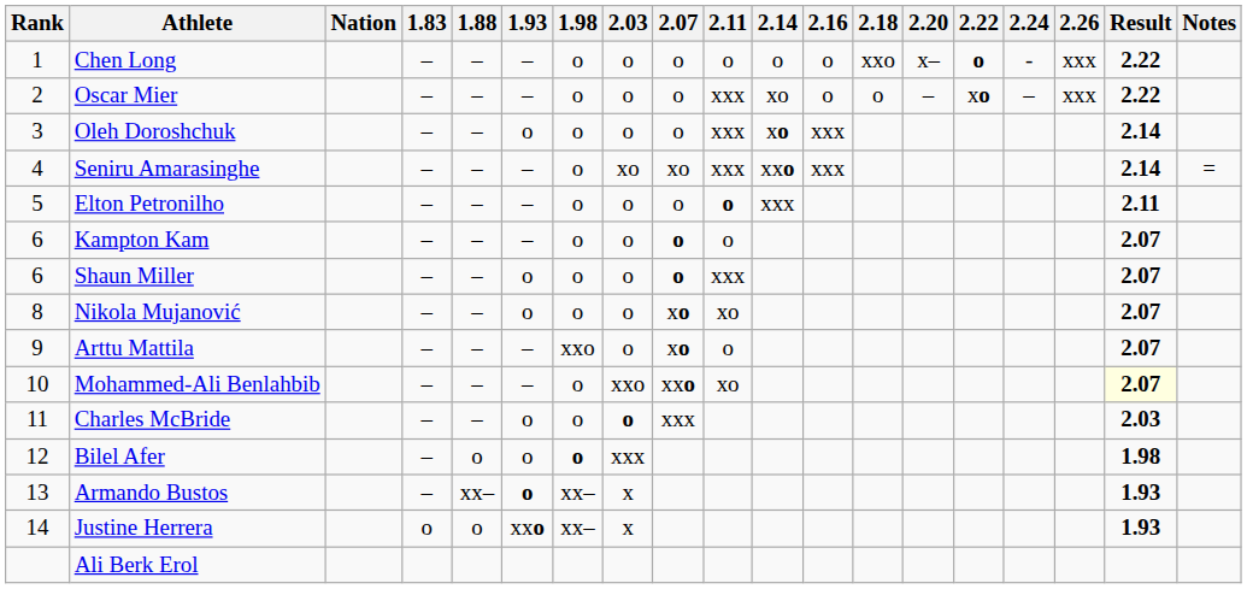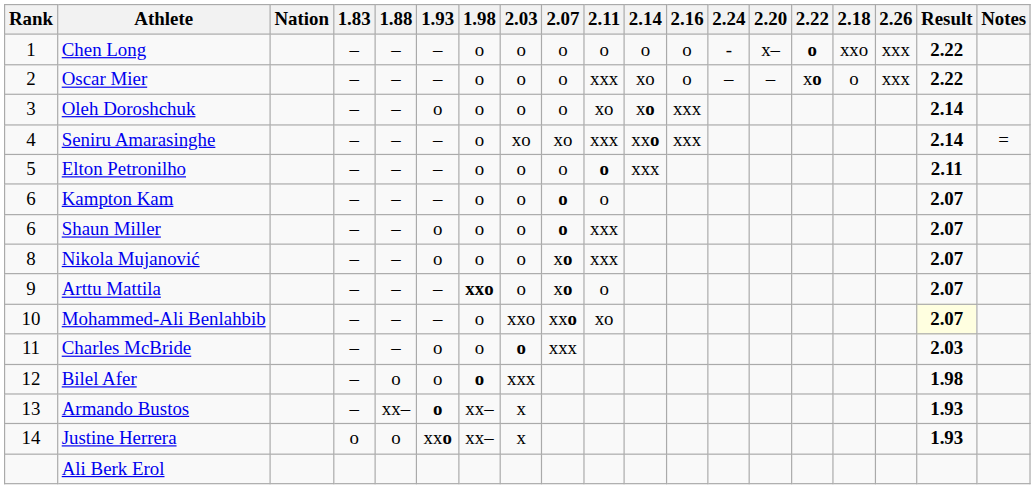columns swapped: 2.18 <-> 2.24
Oleh Doroshchuk | 2.11: xxx -> xo
Nikola Mujanović | 2.11: xo -> xxx
Arttu Mattila | 1.98: normal -> bold
